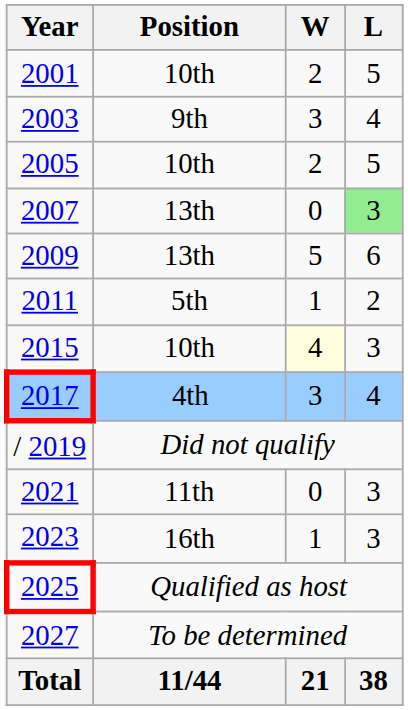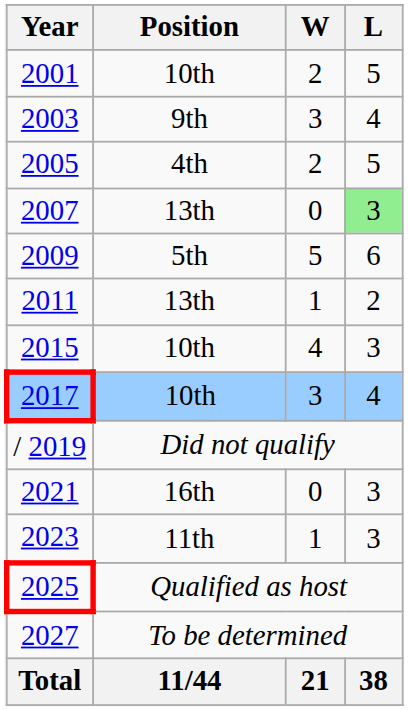2005 | Position: 10th -> 4th
2009 | Position: 13th -> 5th
2011 | Position: 5th -> 13th
2015 | W: lightyellow background -> no background
2017 | Position: 4th -> 10th
2021 | Position: 11th -> 16th
2023 | Position: 16th -> 11th
